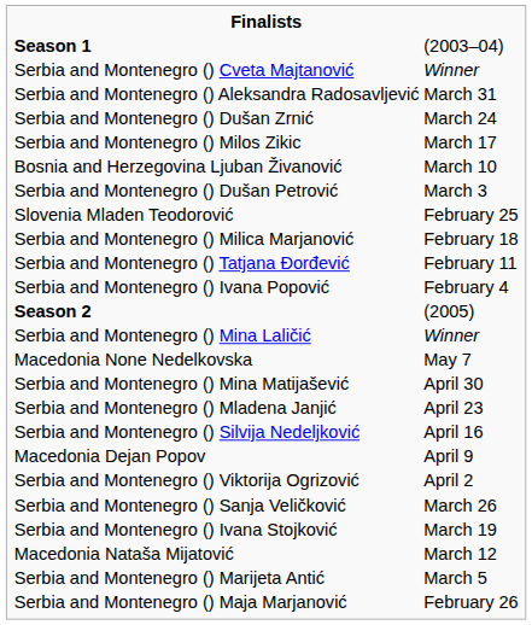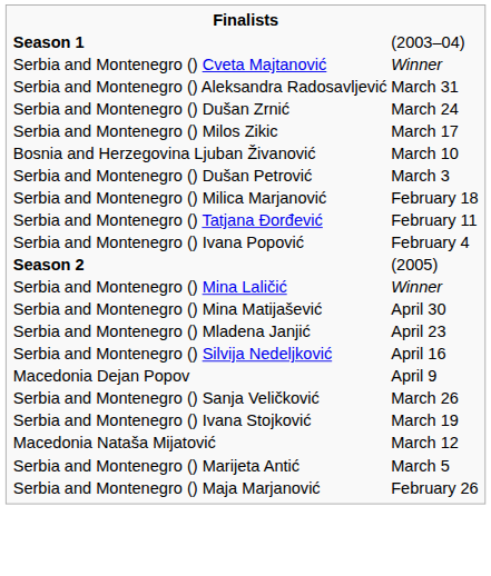- row: Slovenia Mladen Teodorović | February 25
- row: Macedonia None Nedelkovska | May 7
- row: Serbia and Montenegro () Viktorija Ogrizović | April 2
